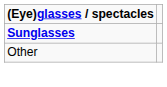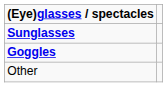+ row: Goggles
